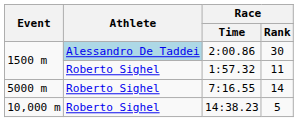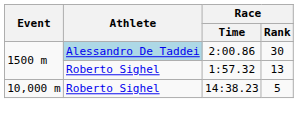1:57.32 | Race / Rank: 11 -> 13
- row: 5000 m | Roberto Sighel | 7:16.55 | 14
